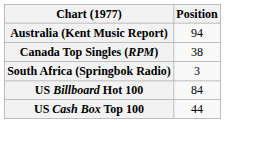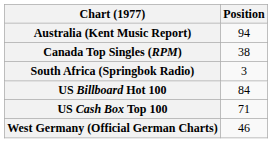US Cash Box Top 100 | Position: 44 -> 71
+ row: West Germany (Official German Charts) | 46
